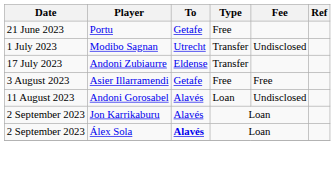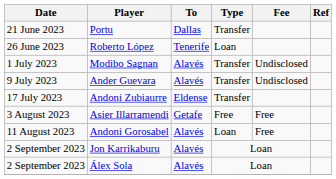Portu | To: Getafe -> Dallas
Portu | Type: Free -> Transfer
+ row: 26 June 2023 | Roberto López | Tenerife | Loan
Modibo Sagnan | To: Utrecht -> Alavés
+ row: 9 July 2023 | Ander Guevara | Alavés | Transfer | Undisclosed
Andoni Gorosabel | Fee: Undisclosed -> Free
Álex Sola | To: bold -> normal
